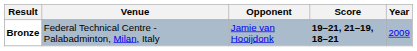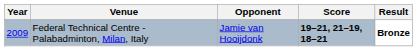columns swapped: Year <-> Result
